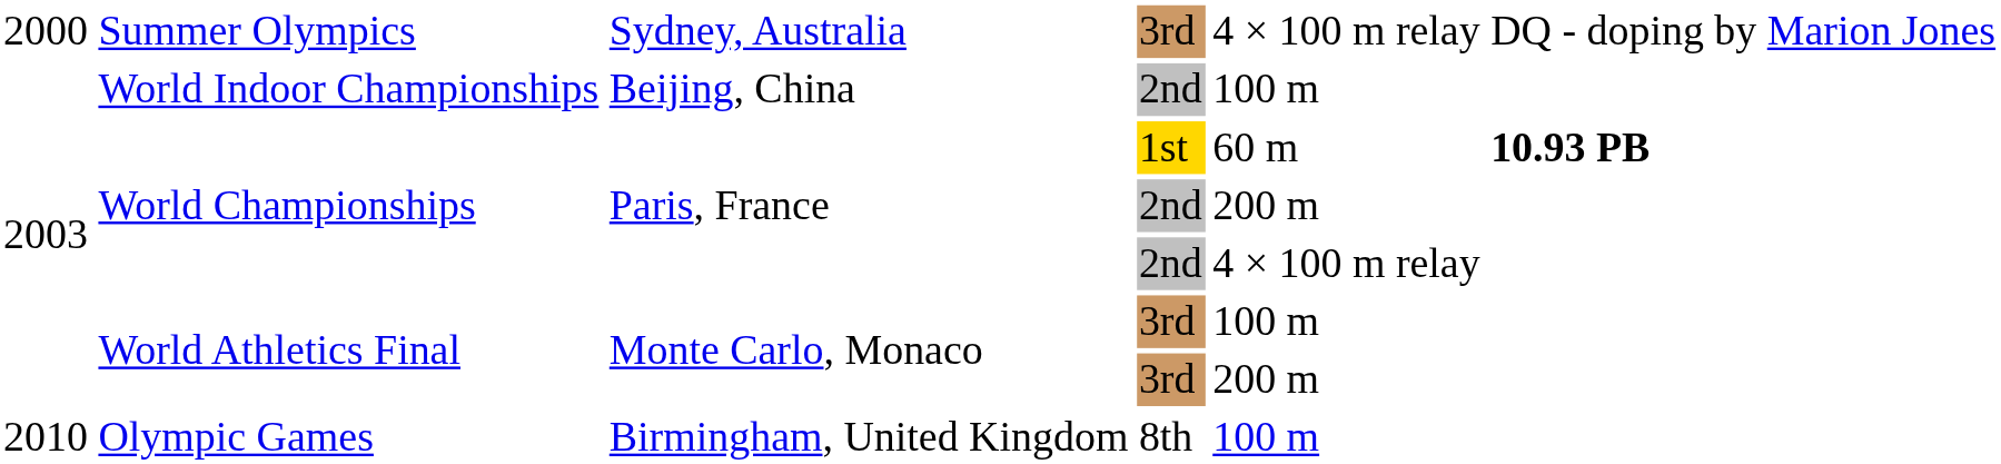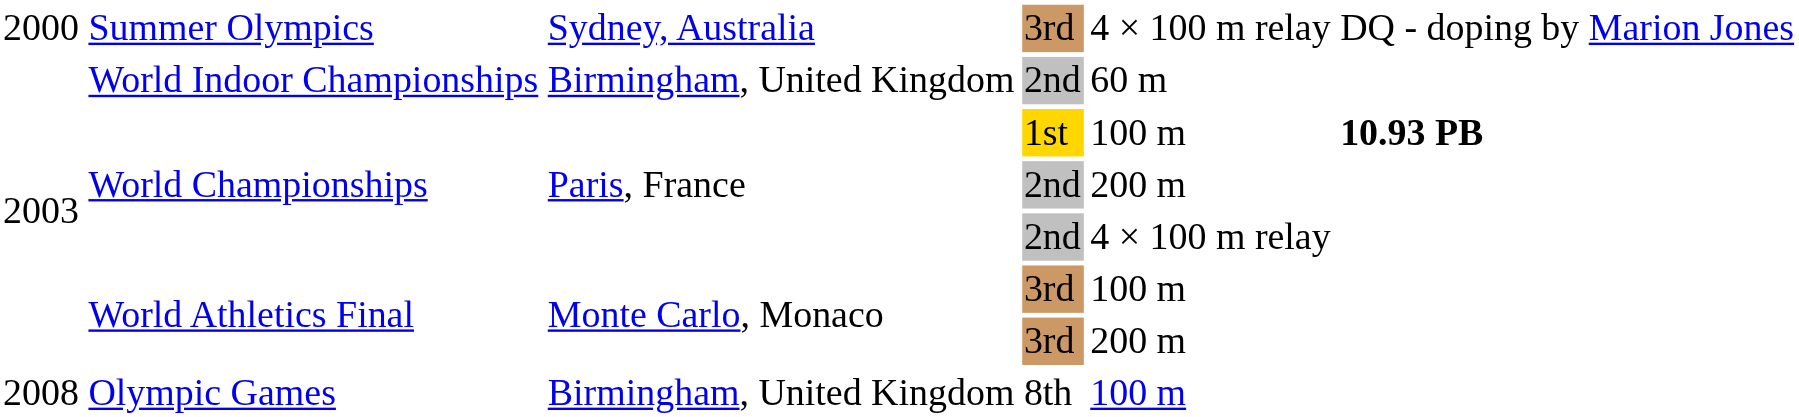World Indoor Championships | column 3: Beijing, China -> Birmingham, United Kingdom
World Indoor Championships | column 5: 100 m -> 60 m
World Championships / 1st | column 5: 60 m -> 100 m
Olympic Games | column 1: 2010 -> 2008
